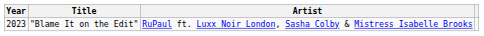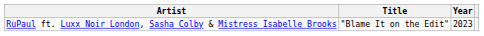columns swapped: Year <-> Artist
